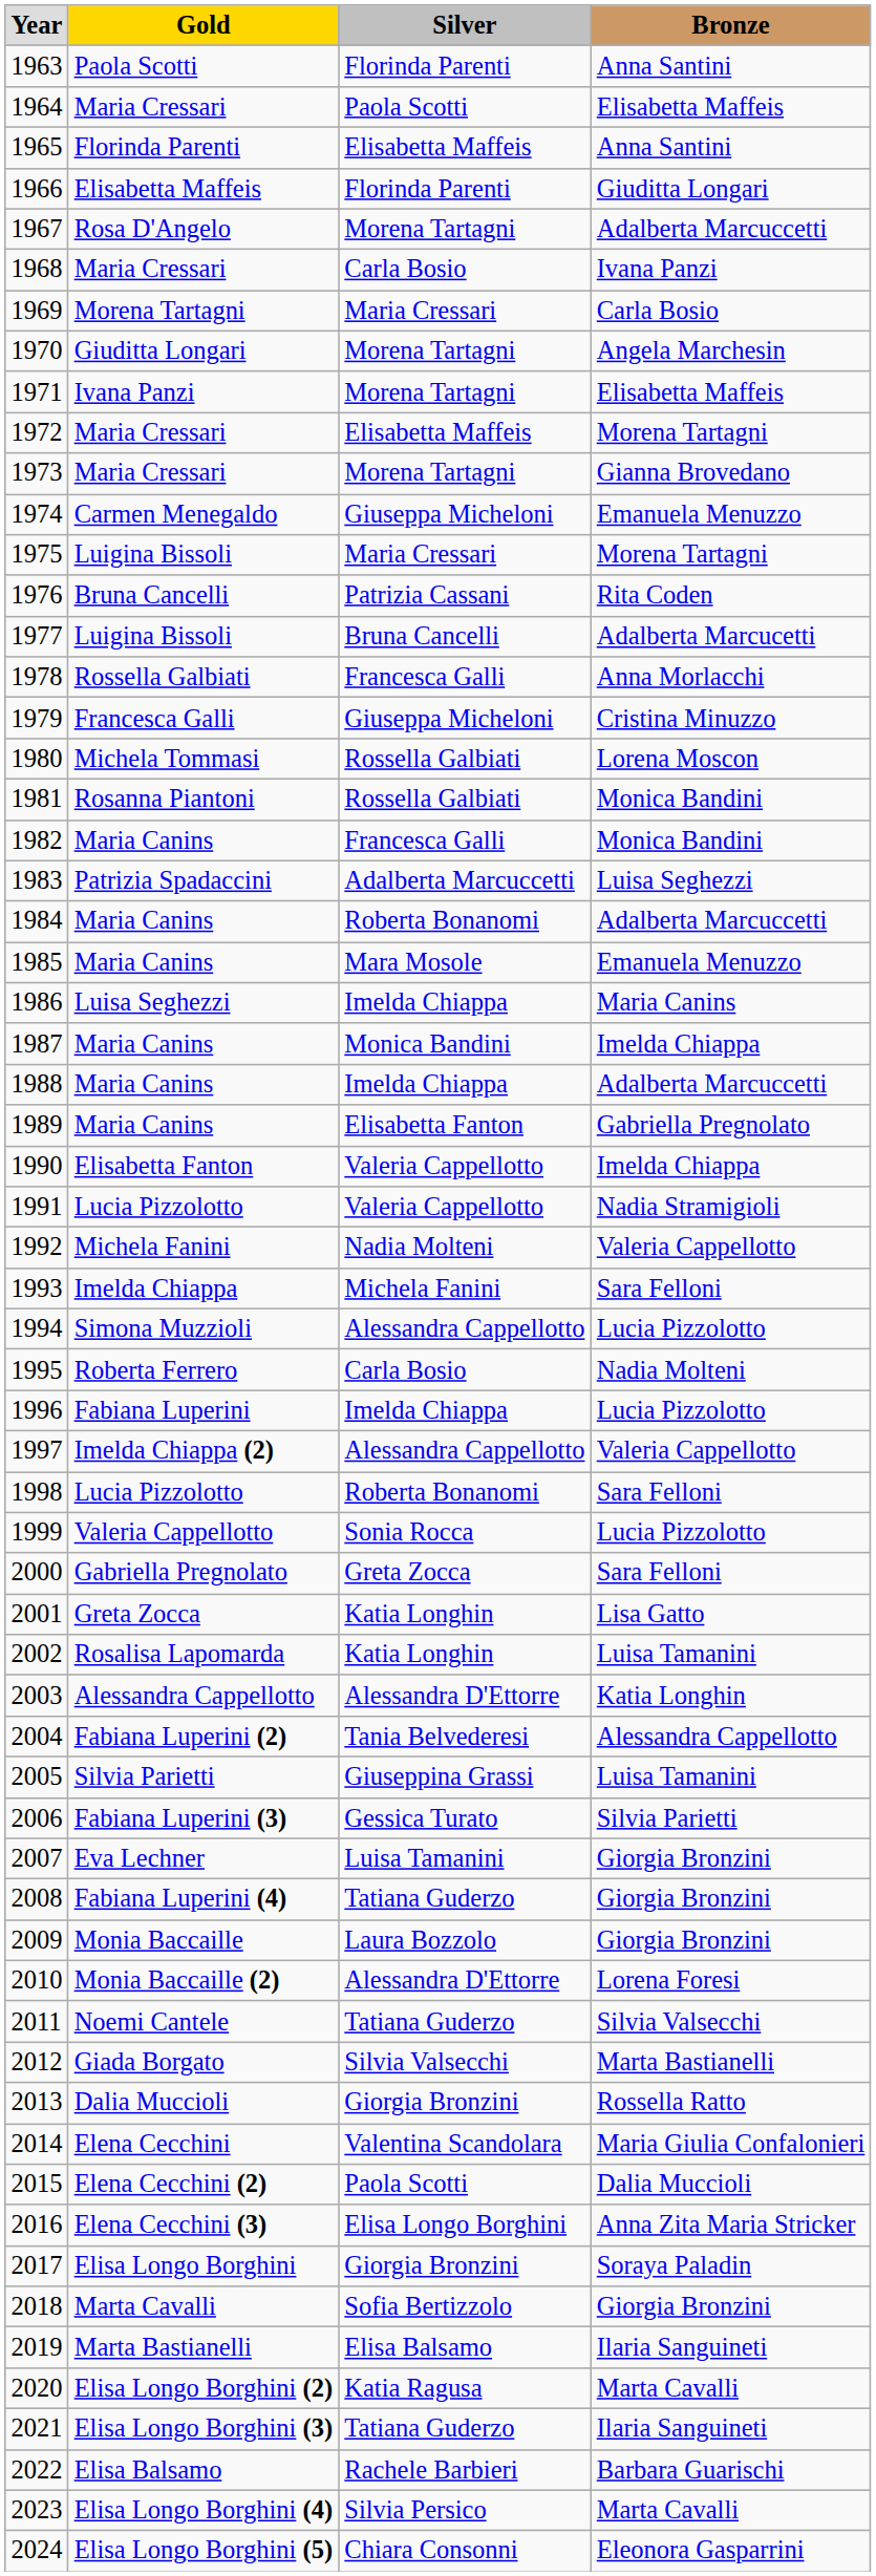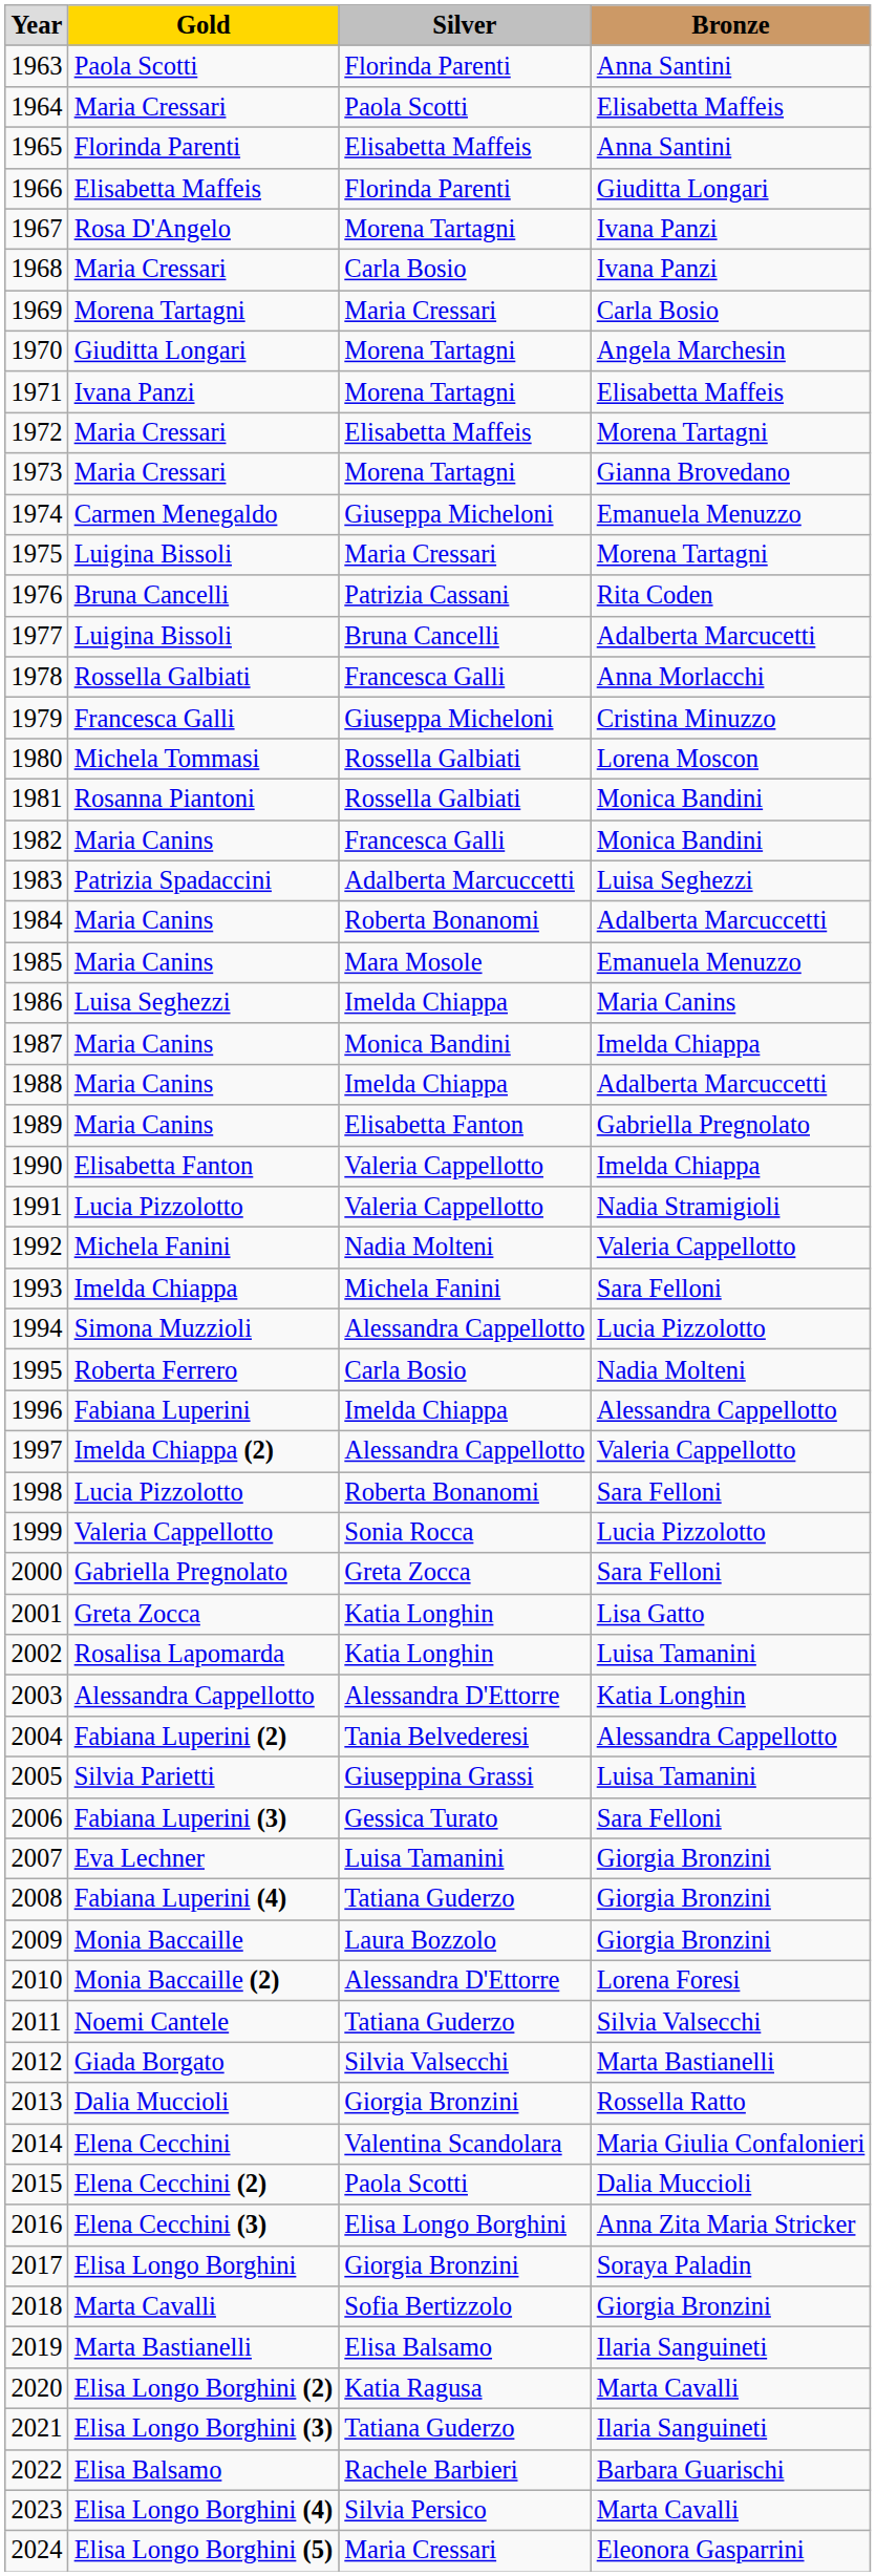1967 | Bronze: Adalberta Marcuccetti -> Ivana Panzi
1996 | Bronze: Lucia Pizzolotto -> Alessandra Cappellotto
2006 | Bronze: Silvia Parietti -> Sara Felloni
2024 | Silver: Chiara Consonni -> Maria Cressari
